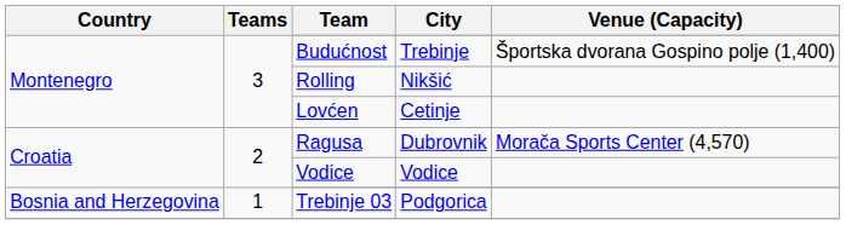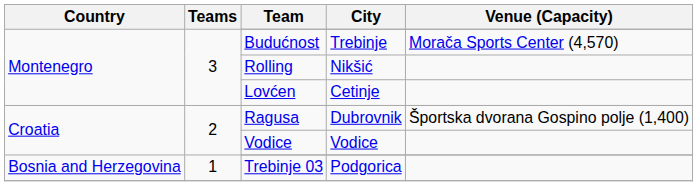Budućnost | Venue (Capacity): Športska dvorana Gospino polje (1,400) -> Morača Sports Center (4,570)
Ragusa | Venue (Capacity): Morača Sports Center (4,570) -> Športska dvorana Gospino polje (1,400)
